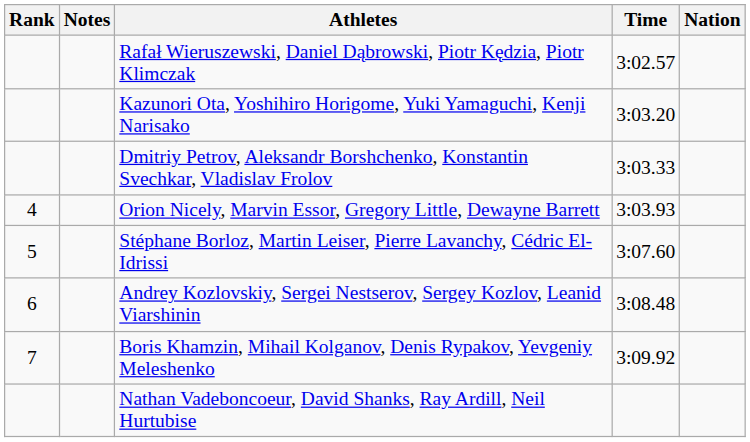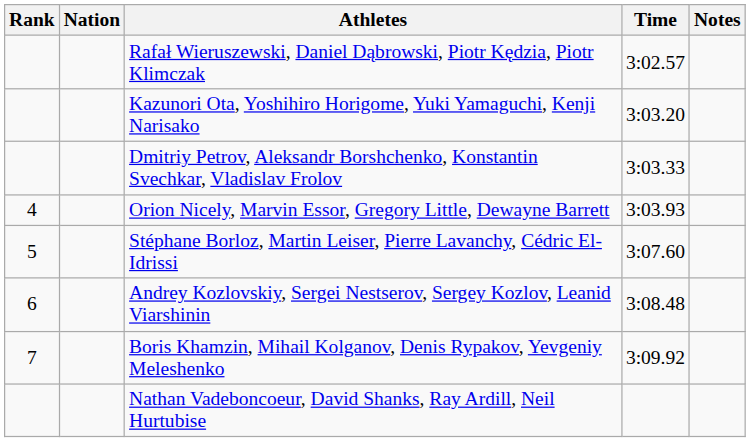columns swapped: Nation <-> Notes
